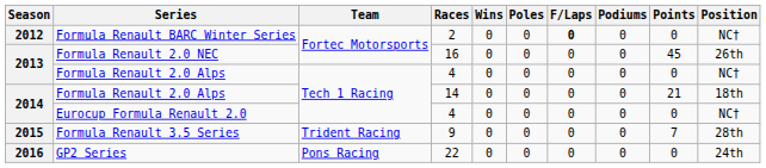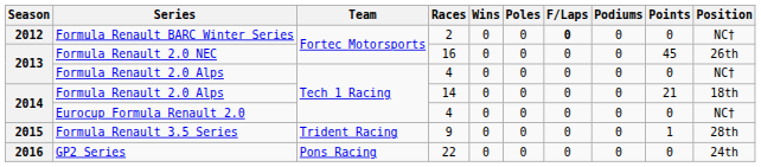Formula Renault 3.5 Series | Points: 7 -> 1
